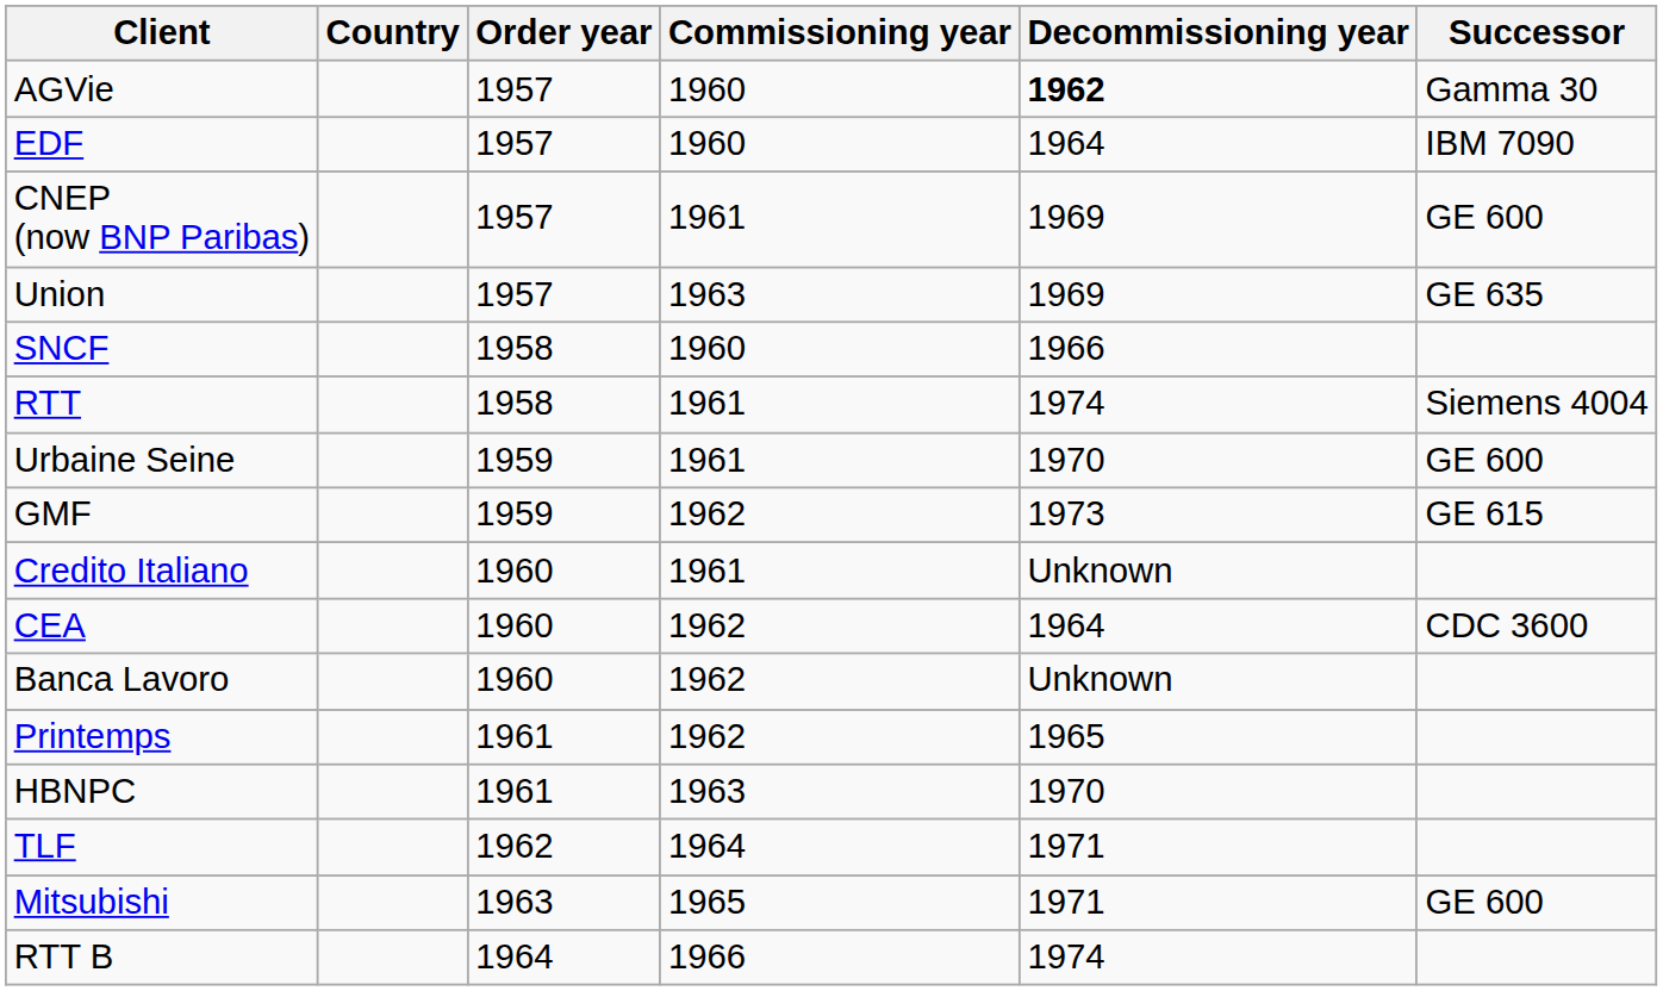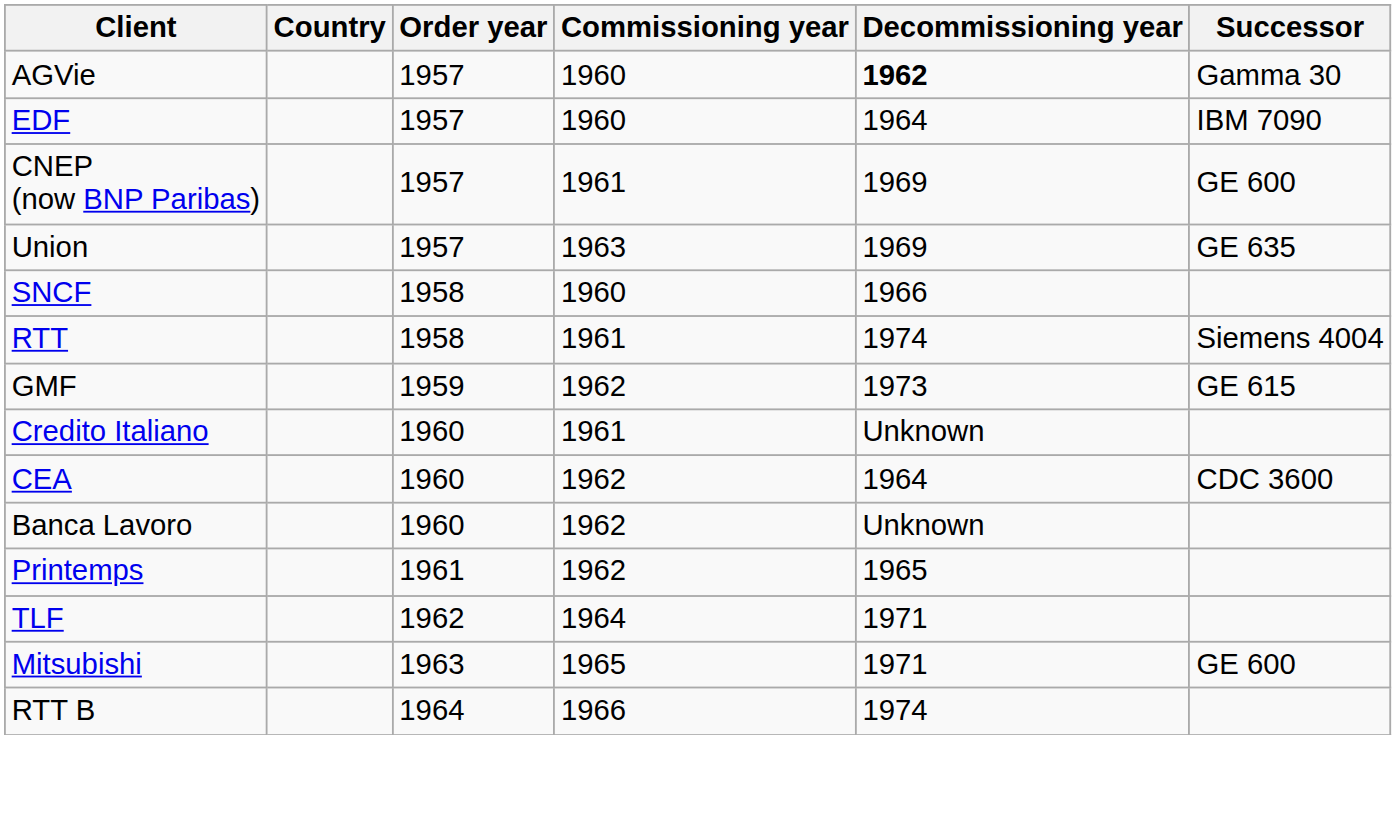- row: Urbaine Seine | 1959 | 1961 | 1970 | GE 600
- row: HBNPC | 1961 | 1963 | 1970
